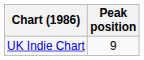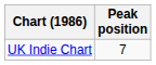UK Indie Chart | Peak position: 9 -> 7
